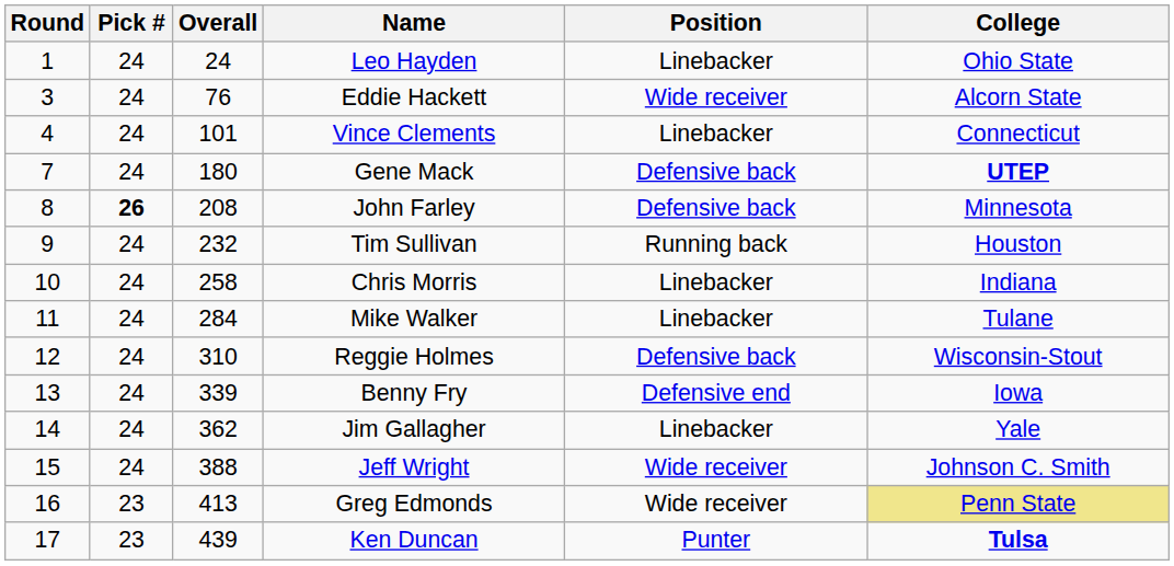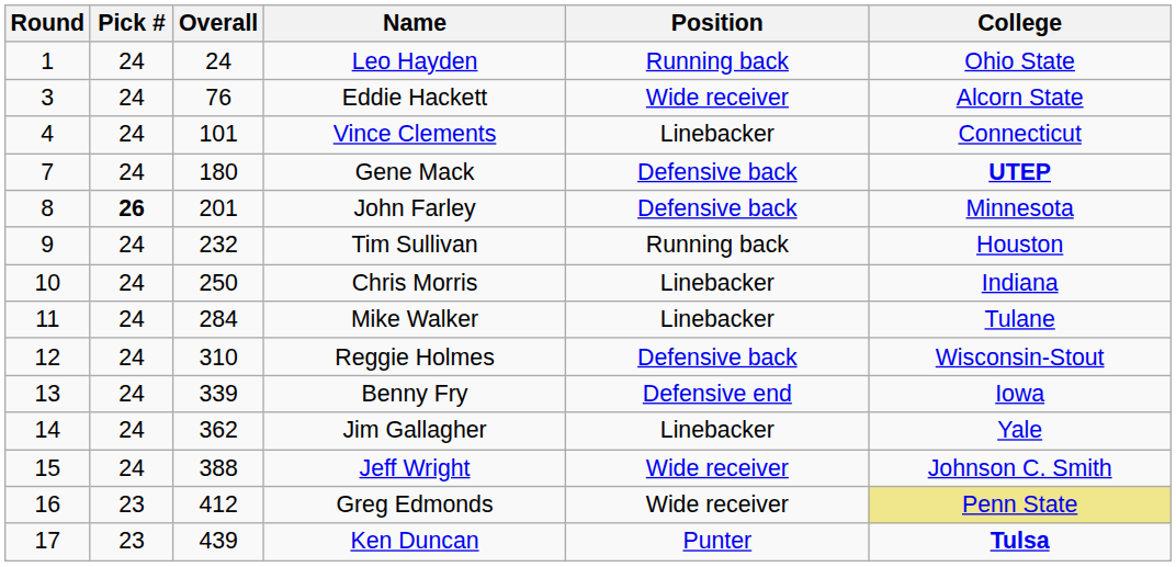Leo Hayden | Position: Linebacker -> Running back
John Farley | Overall: 208 -> 201
Chris Morris | Overall: 258 -> 250
Greg Edmonds | Overall: 413 -> 412
